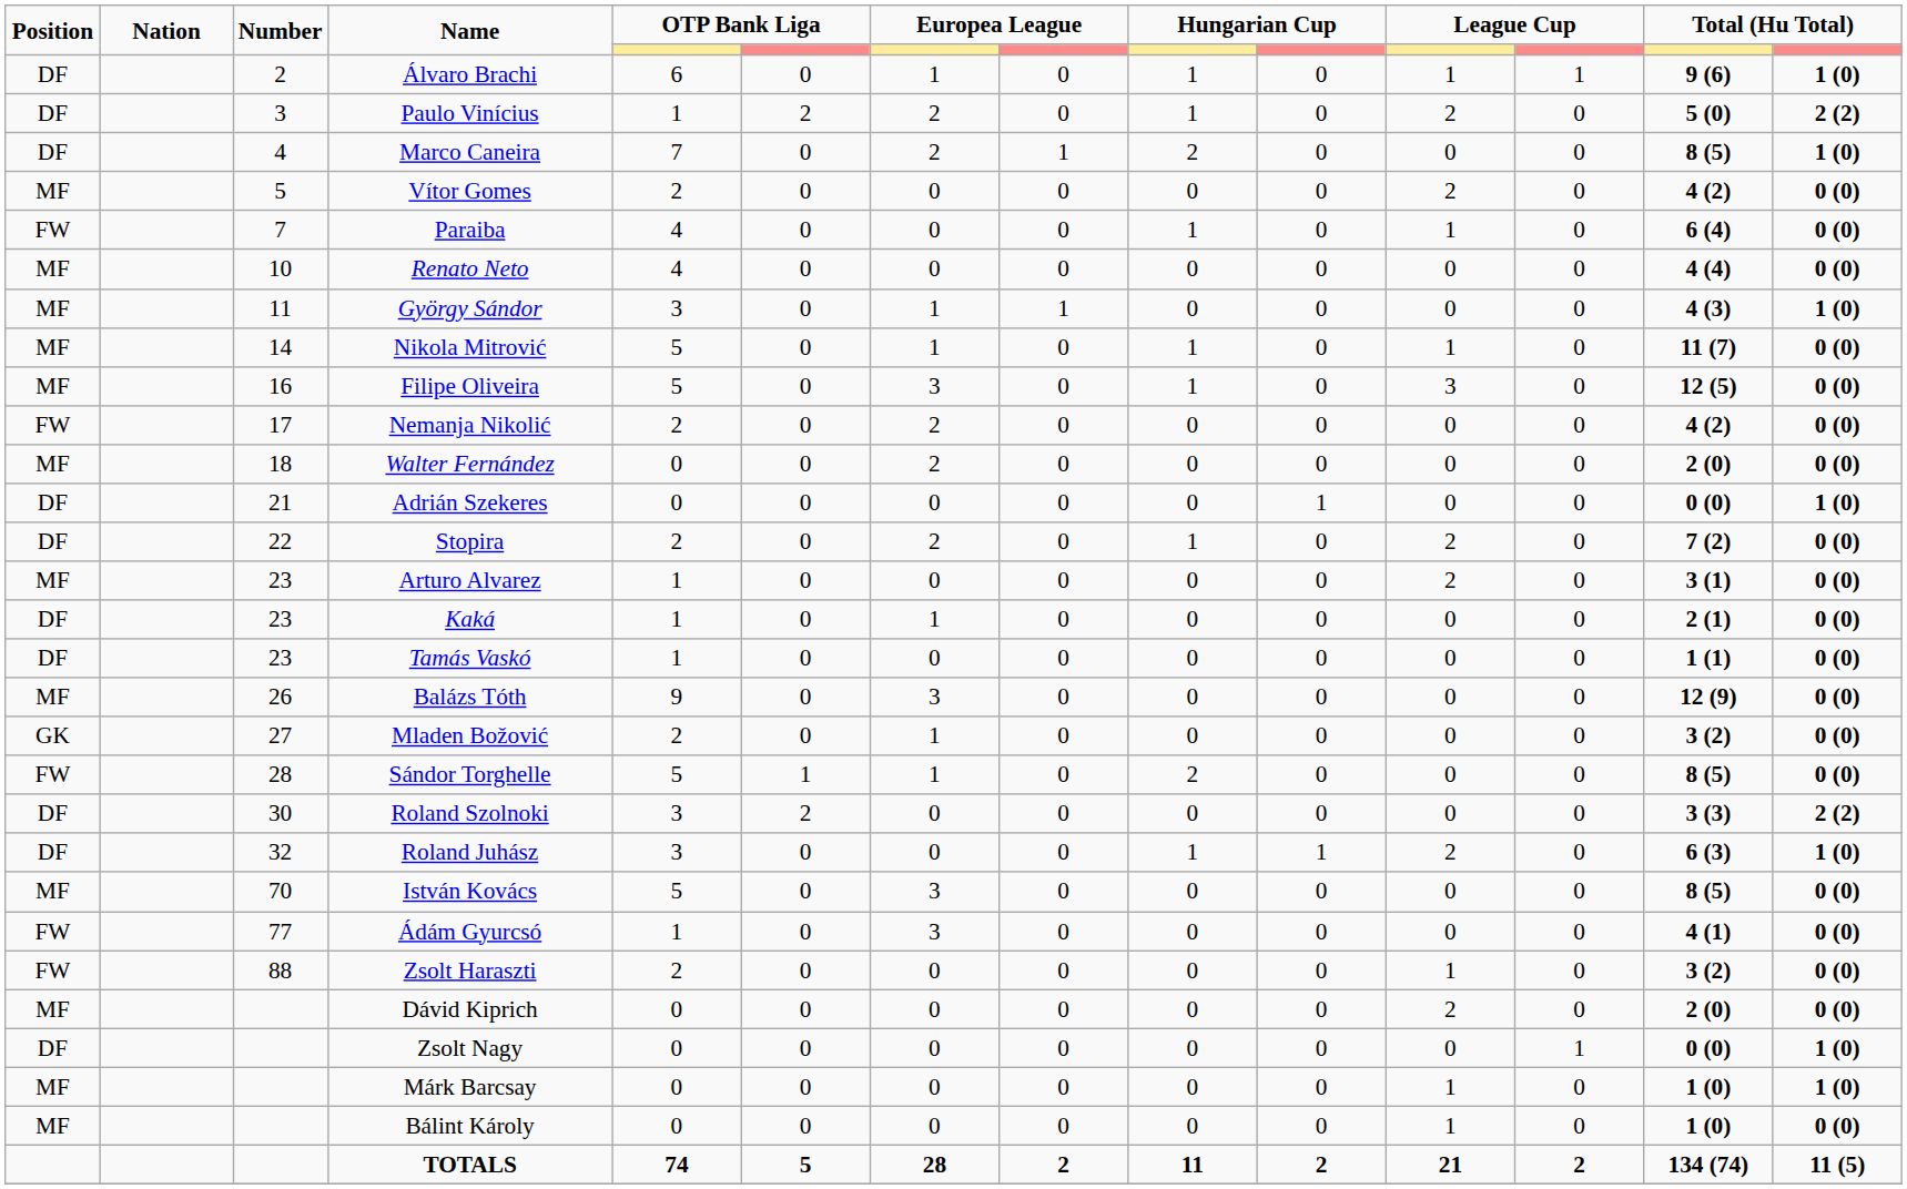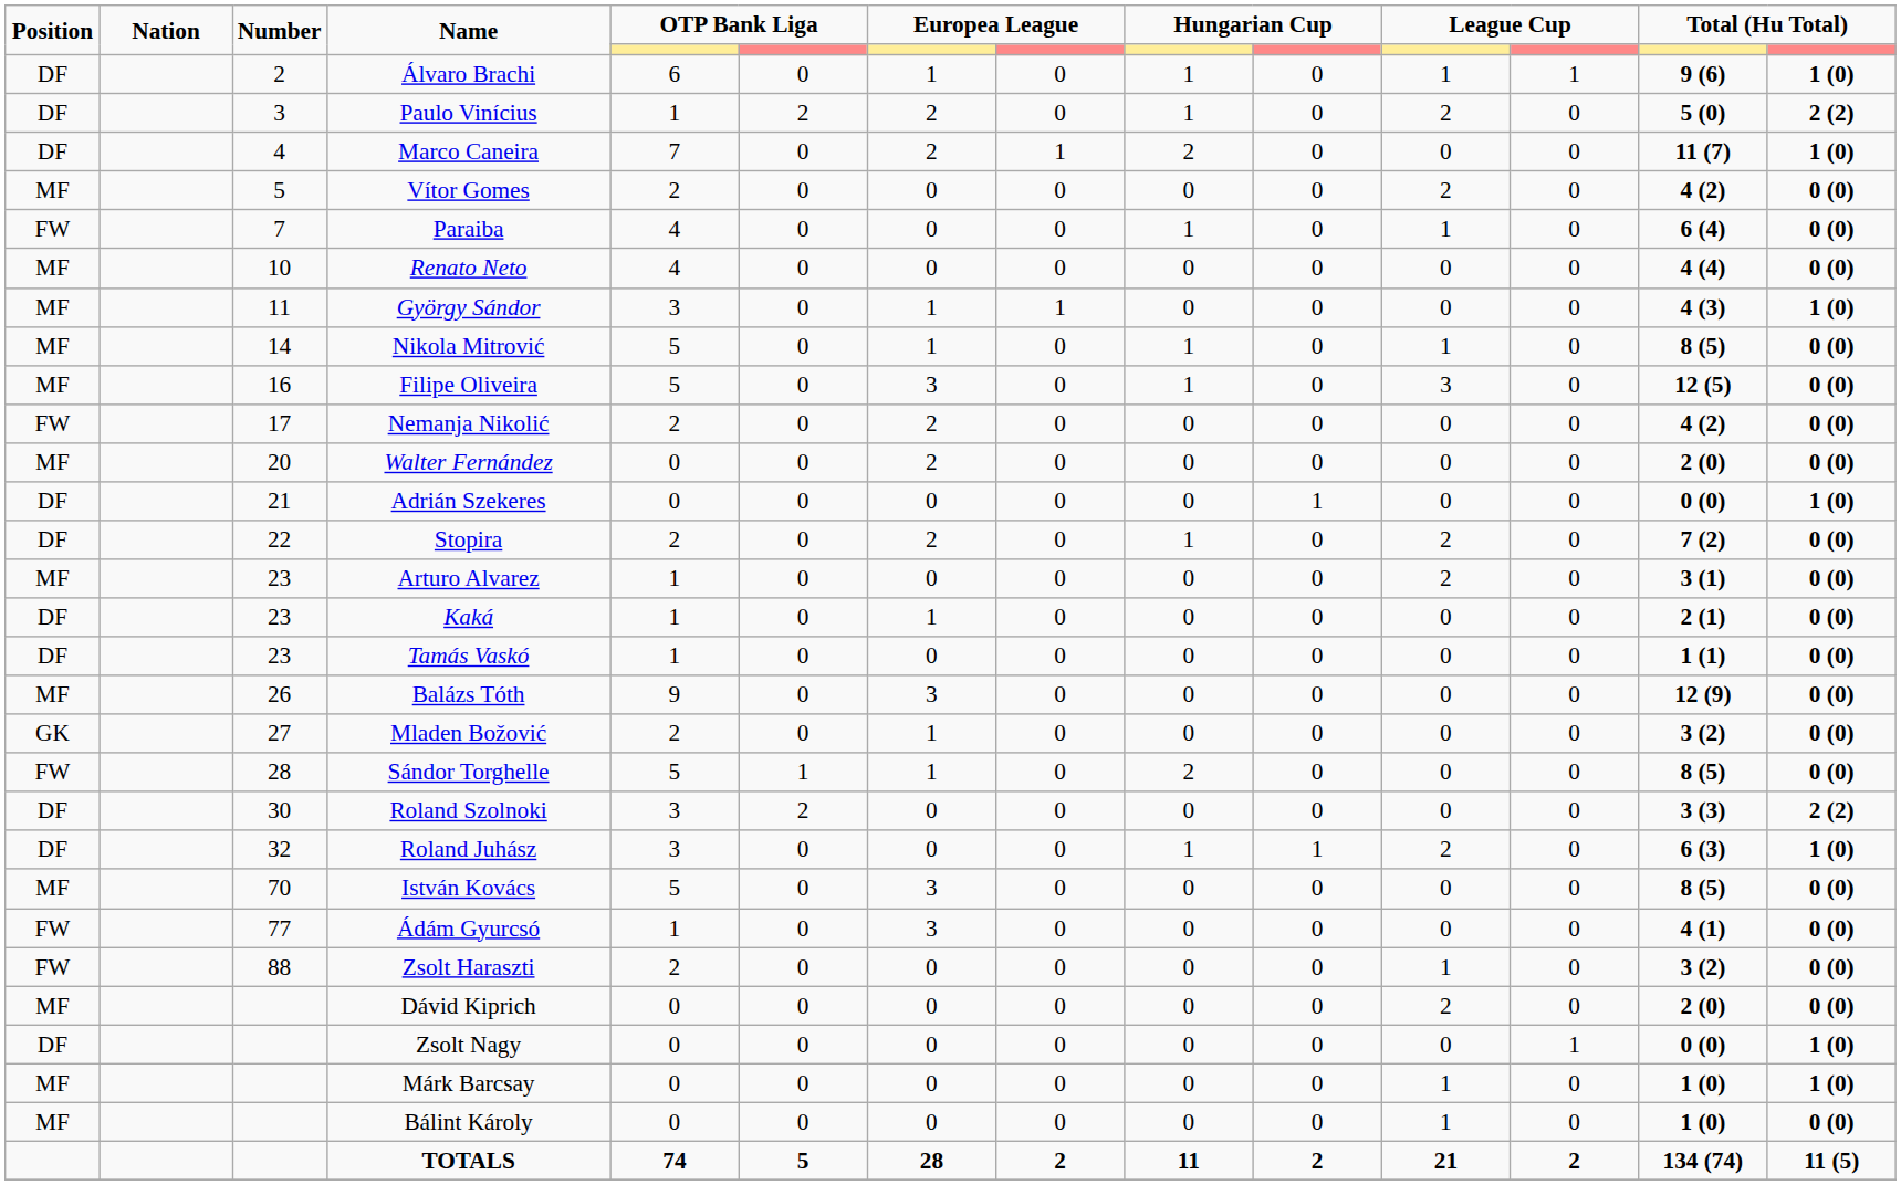Marco Caneira | column 13: 8 (5) -> 11 (7)
Nikola Mitrović | column 13: 11 (7) -> 8 (5)
Walter Fernández | Number: 18 -> 20
